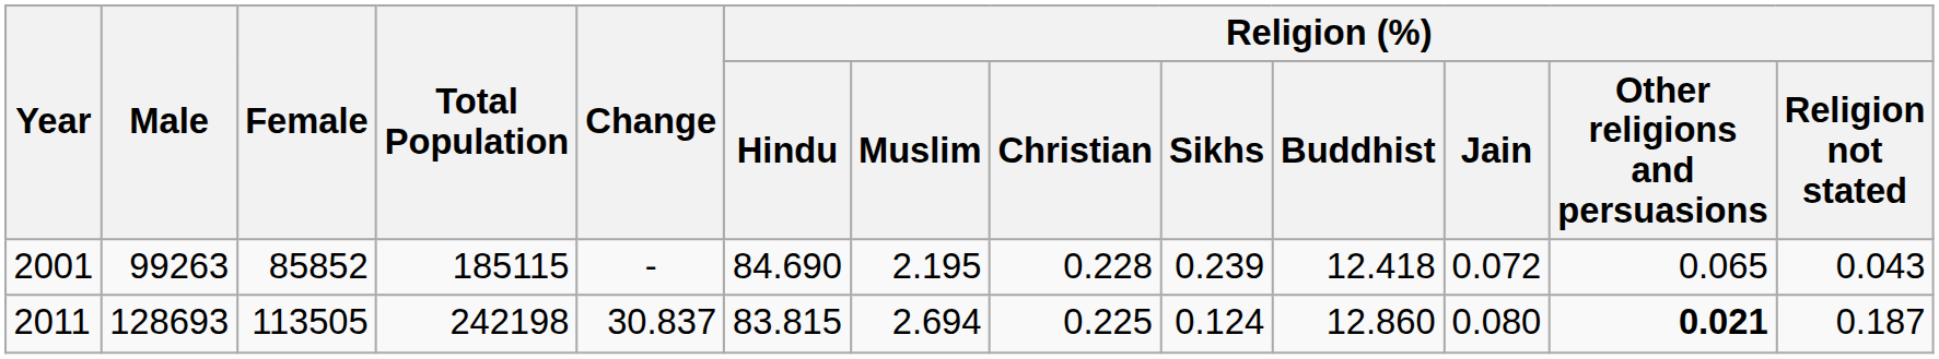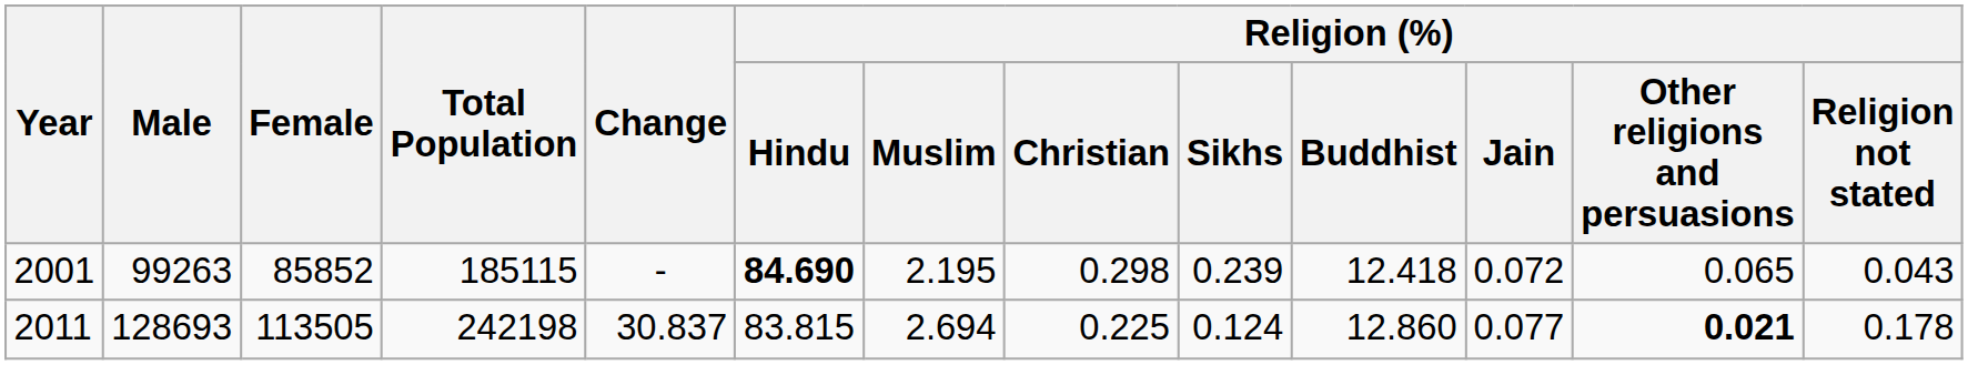2001 | Religion (%) / Hindu: normal -> bold
2001 | Religion (%) / Christian: 0.228 -> 0.298
2011 | Religion (%) / Jain: 0.080 -> 0.077
2011 | Religion (%) / Religion not stated: 0.187 -> 0.178
